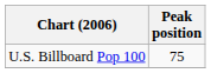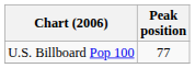U.S. Billboard Pop 100 | Peak position: 75 -> 77
